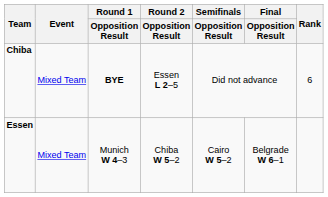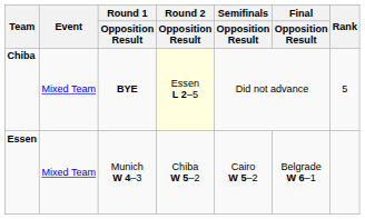Chiba | Round 2 / Opposition Result: no background -> lightyellow background
Chiba | Rank: 6 -> 5
